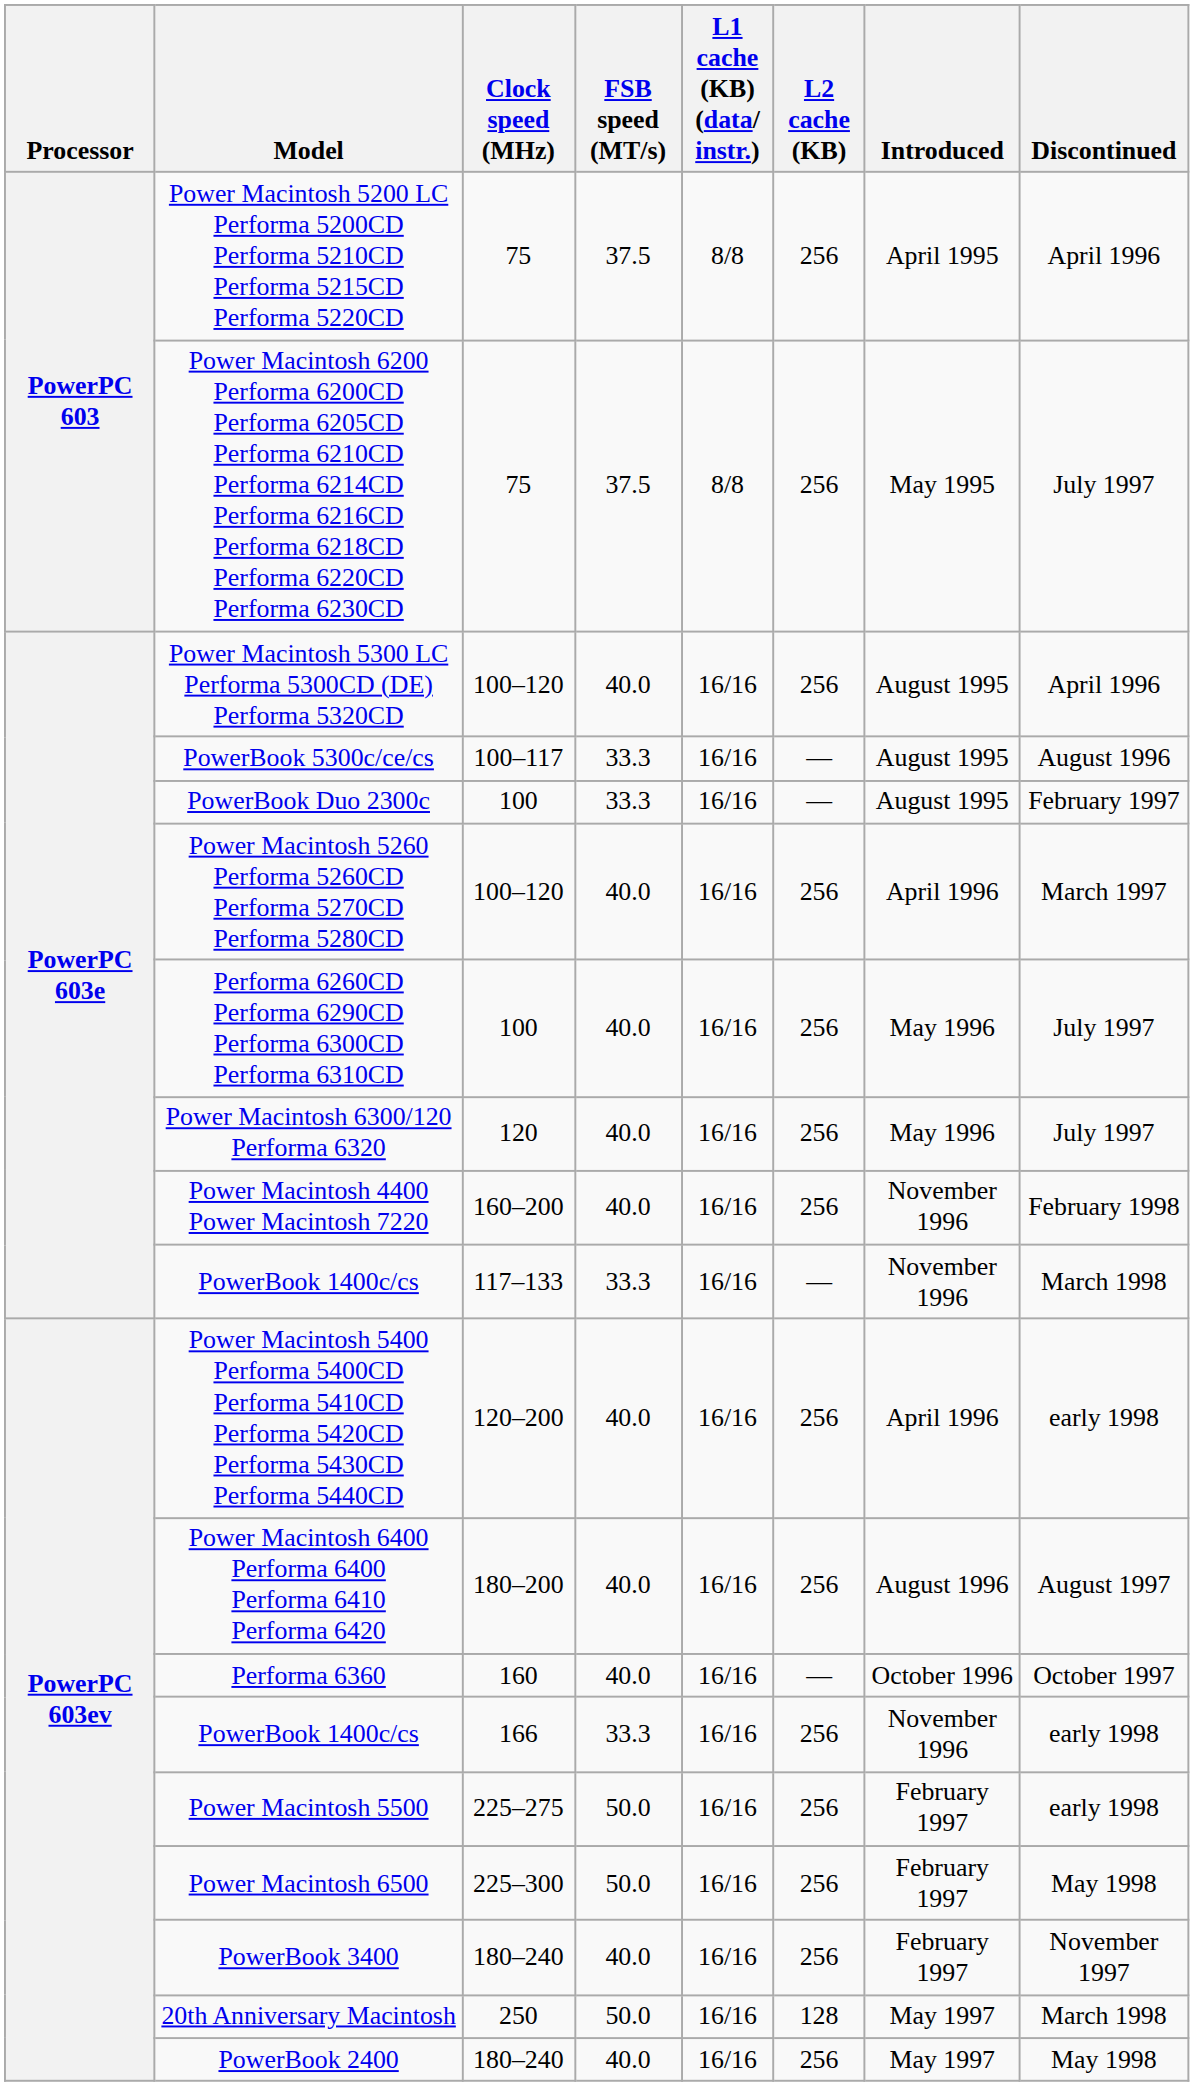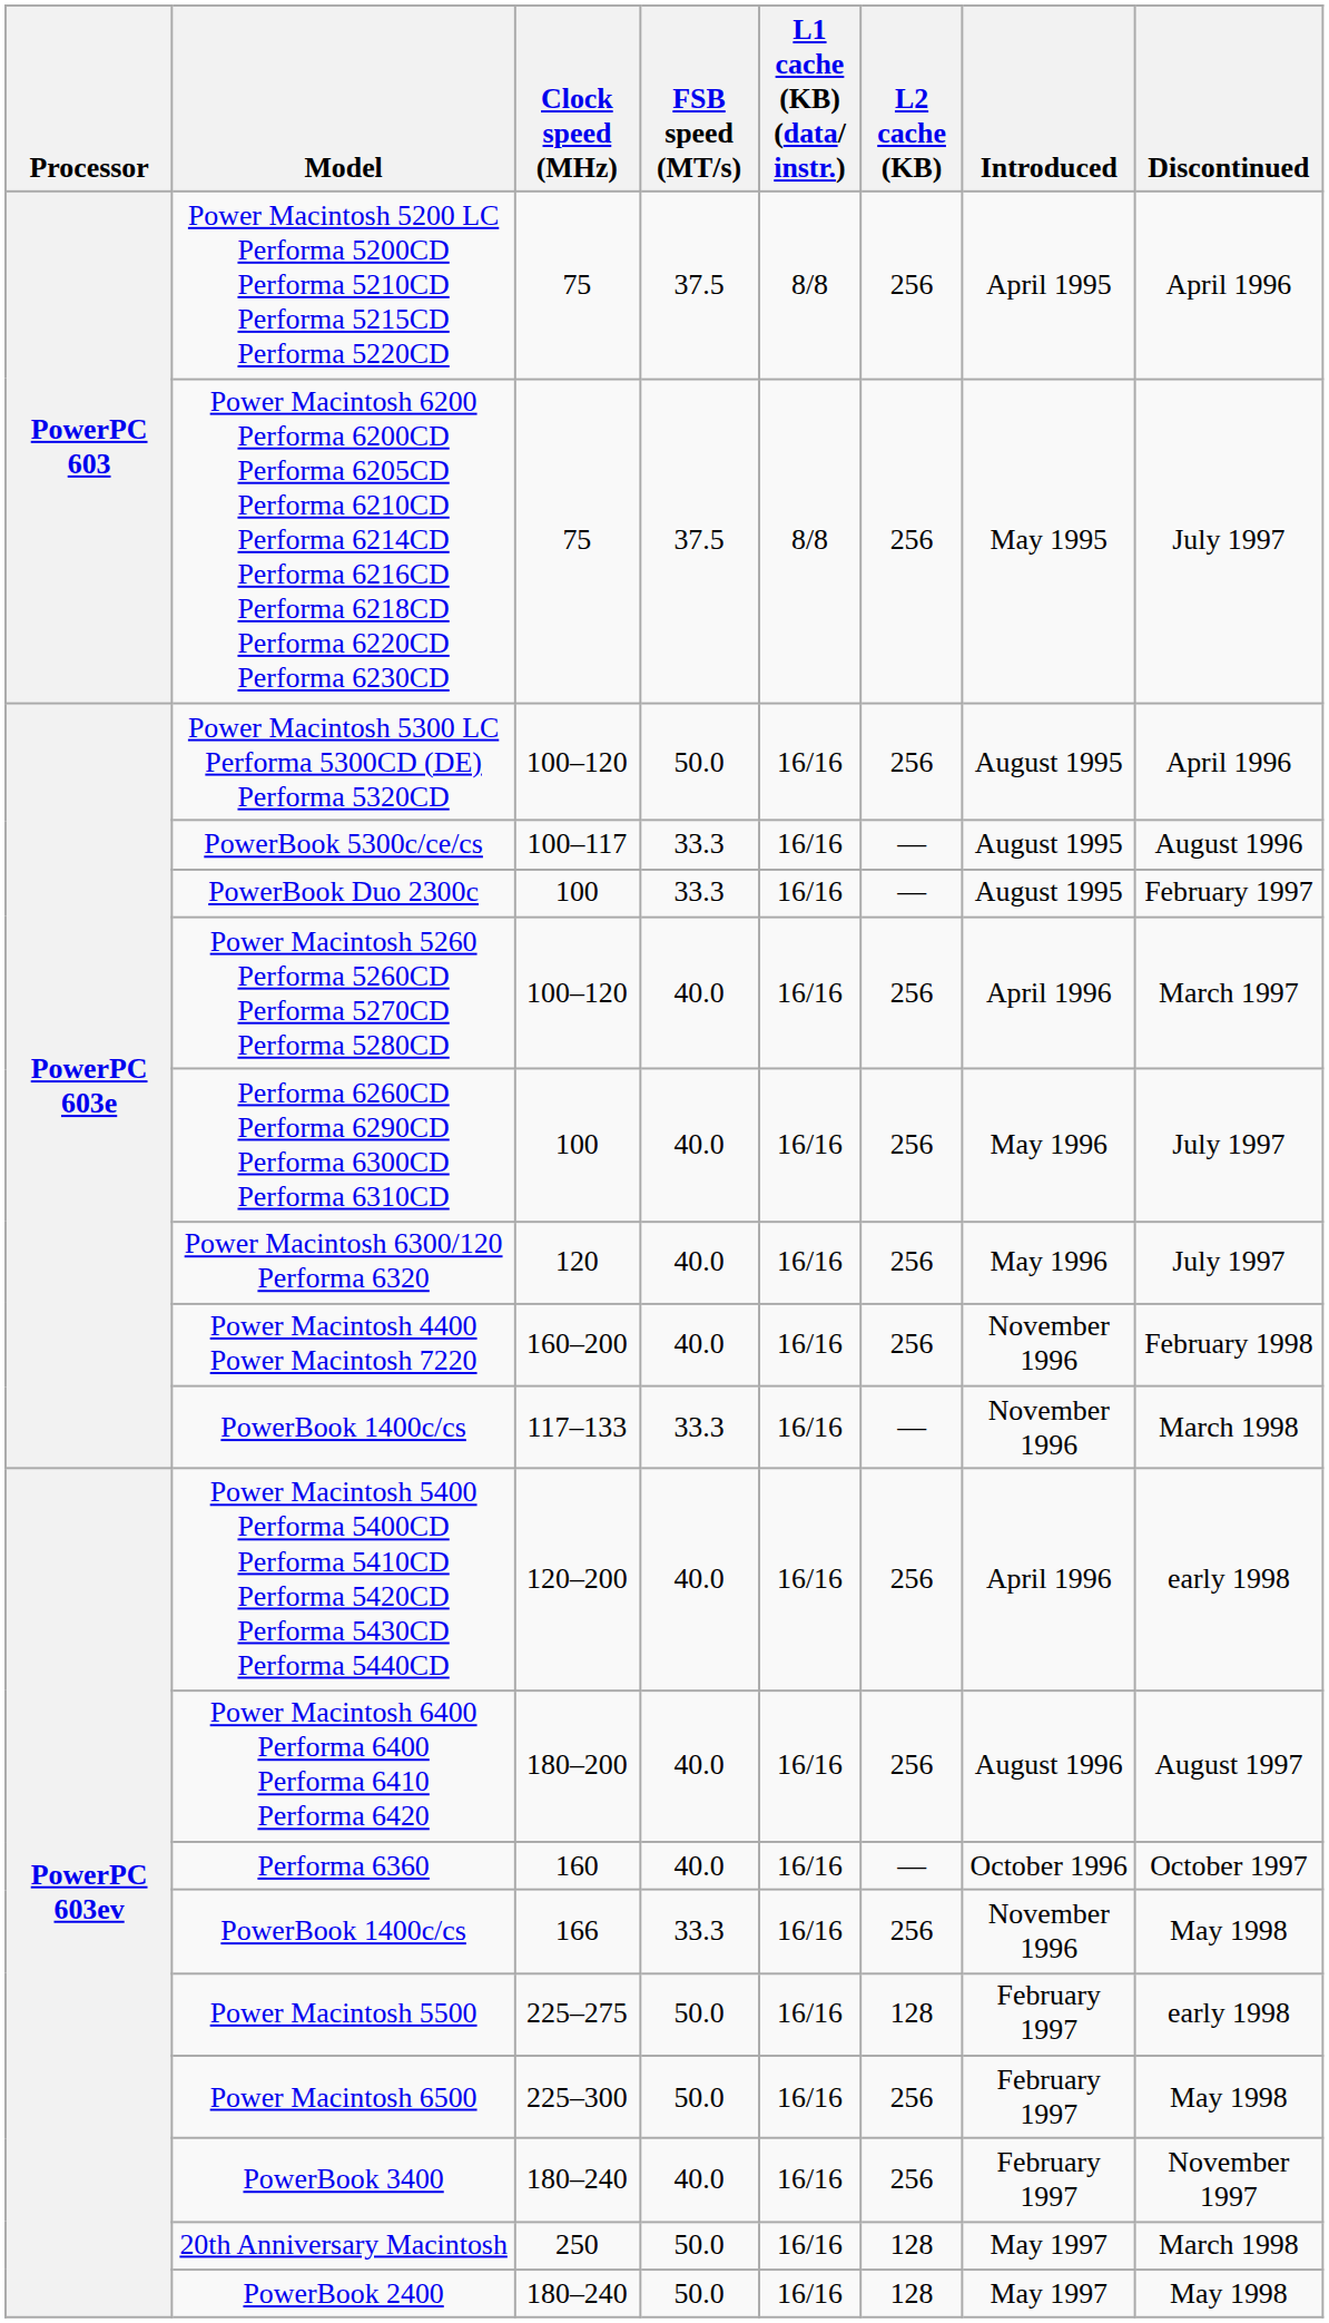Power Macintosh 5300 LC Performa 5300CD (DE) Performa 5320CD | FSB speed (MT/s): 40.0 -> 50.0
PowerBook 1400c/cs / 166 | Discontinued: early 1998 -> May 1998
Power Macintosh 5500 | L2 cache (KB): 256 -> 128
PowerBook 2400 | FSB speed (MT/s): 40.0 -> 50.0
PowerBook 2400 | L2 cache (KB): 256 -> 128
